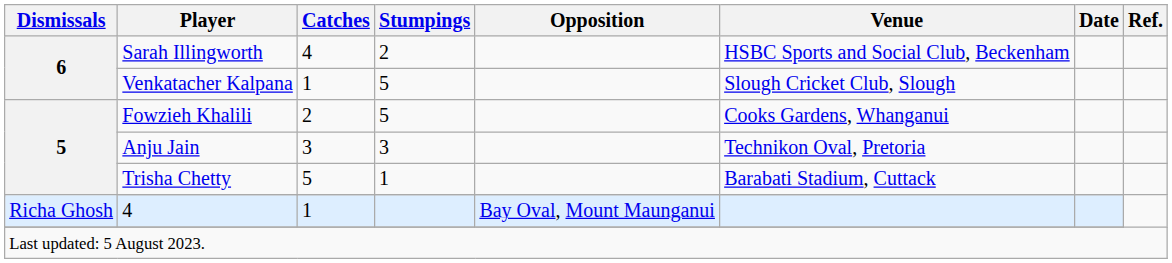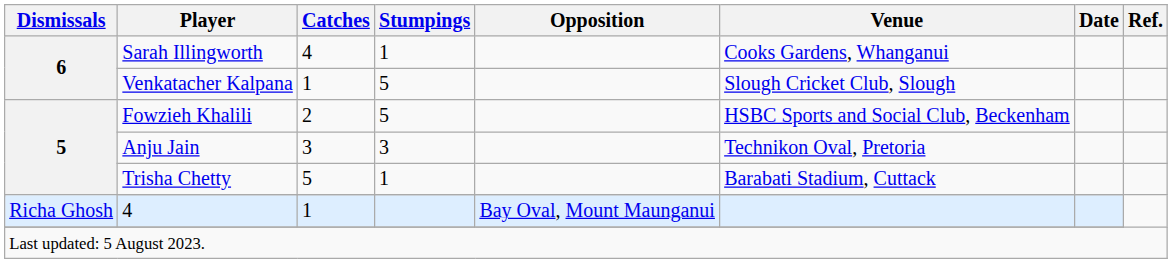Sarah Illingworth | Stumpings: 2 -> 1
Sarah Illingworth | Venue: HSBC Sports and Social Club, Beckenham -> Cooks Gardens, Whanganui
Fowzieh Khalili | Venue: Cooks Gardens, Whanganui -> HSBC Sports and Social Club, Beckenham
